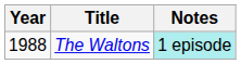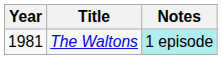The Waltons | Year: 1988 -> 1981
